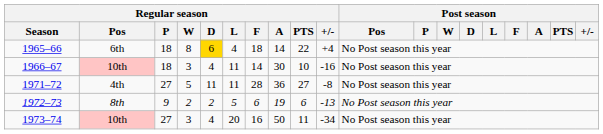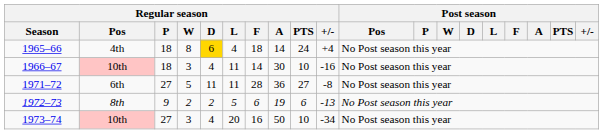1965–66 | Regular season / Pos: 6th -> 4th
1965–66 | Regular season / PTS: 22 -> 24
1971–72 | Regular season / Pos: 4th -> 6th
1973–74 | Regular season / PTS: 11 -> 10
